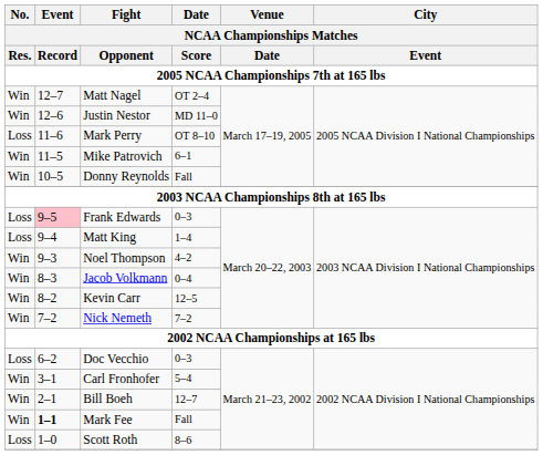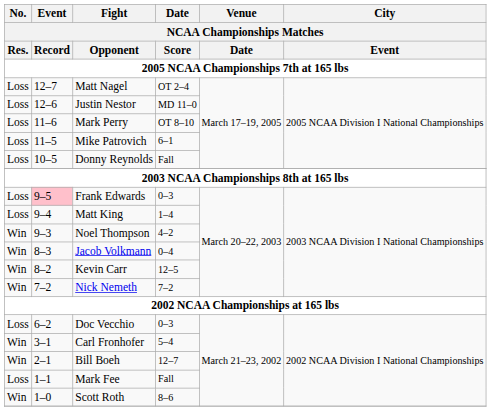Matt Nagel | No. / Res. / 2005 NCAA Championships 7th at 165 lbs: Win -> Loss
Justin Nestor | No. / Res. / 2005 NCAA Championships 7th at 165 lbs: Win -> Loss
Mike Patrovich | No. / Res. / 2005 NCAA Championships 7th at 165 lbs: Win -> Loss
Donny Reynolds | No. / Res. / 2005 NCAA Championships 7th at 165 lbs: Win -> Loss
Mark Fee | No. / Res. / 2005 NCAA Championships 7th at 165 lbs: Win -> Loss
Mark Fee | Event / Record / 2005 NCAA Championships 7th at 165 lbs: bold -> normal
Scott Roth | No. / Res. / 2005 NCAA Championships 7th at 165 lbs: Loss -> Win
